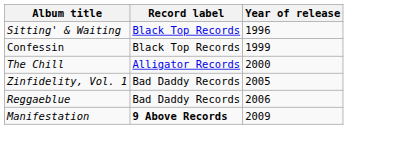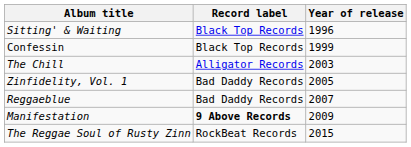The Chill | Year of release: 2000 -> 2003
Reggaeblue | Year of release: 2006 -> 2007
+ row: The Reggae Soul of Rusty Zinn | RockBeat Records | 2015
